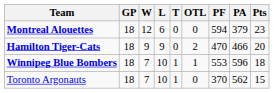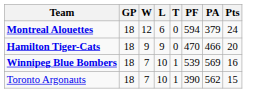- column: OTL | 0 | 2 | 1 | 0
Montreal Alouettes | Pts: 23 -> 24
Winnipeg Blue Bombers | PF: 553 -> 539
Winnipeg Blue Bombers | PA: 596 -> 569
Winnipeg Blue Bombers | Pts: 18 -> 16
Toronto Argonauts | PF: 370 -> 390
